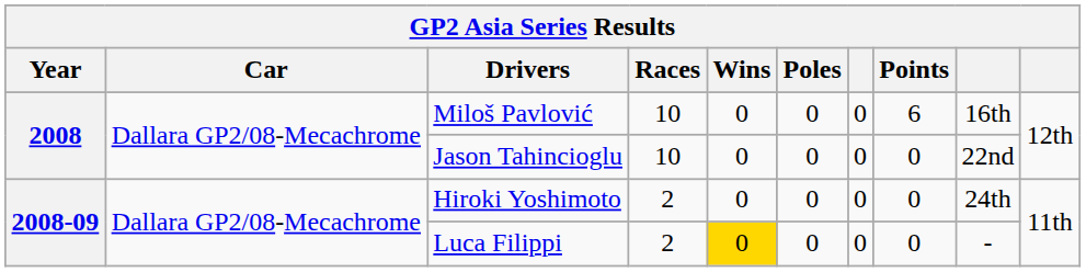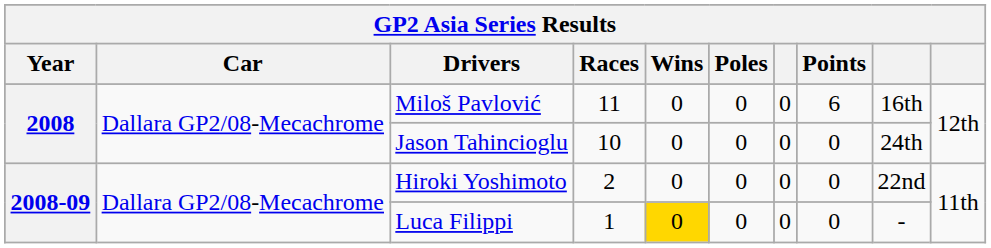Miloš Pavlović | Races: 10 -> 11
Jason Tahincioglu | column 9: 22nd -> 24th
Hiroki Yoshimoto | column 9: 24th -> 22nd
Luca Filippi | Races: 2 -> 1
